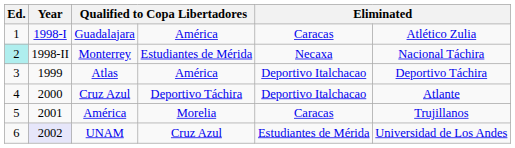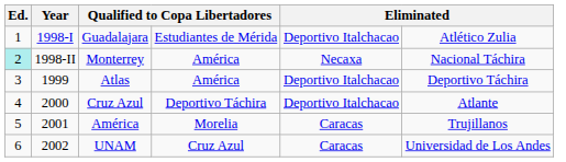Guadalajara | column 4: América -> Estudiantes de Mérida
Guadalajara | column 5: Caracas -> Deportivo Italchacao
Monterrey | column 4: Estudiantes de Mérida -> América
UNAM | Year: lavender background -> no background
UNAM | column 5: Estudiantes de Mérida -> Caracas
